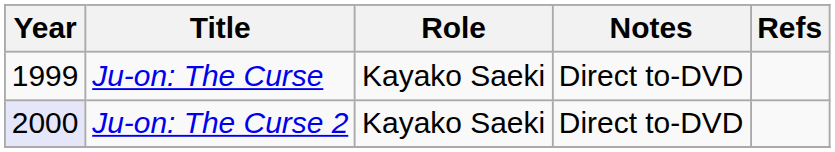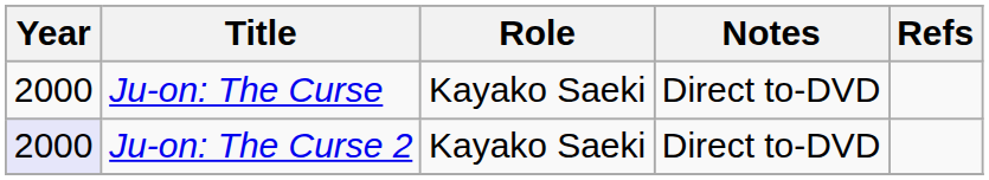Ju-on: The Curse | Year: 1999 -> 2000
